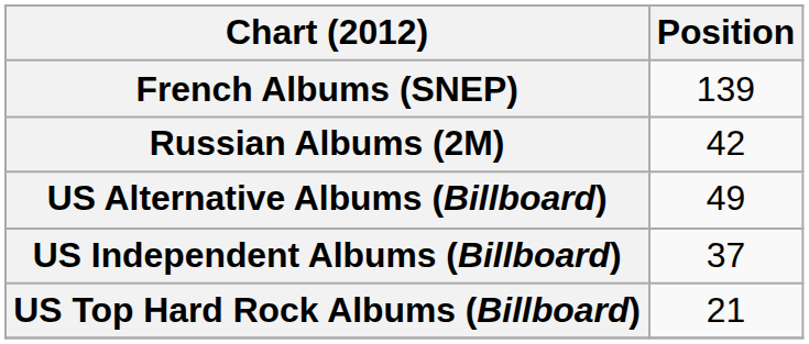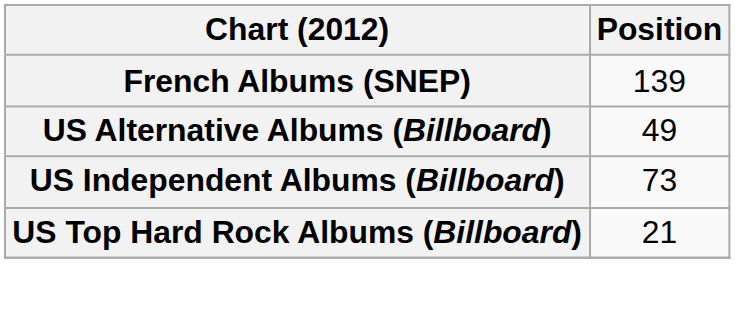- row: Russian Albums (2M) | 42
US Independent Albums (Billboard) | Position: 37 -> 73
